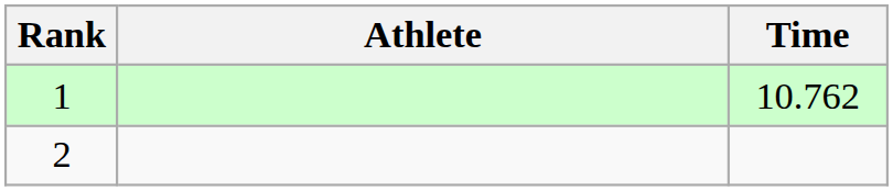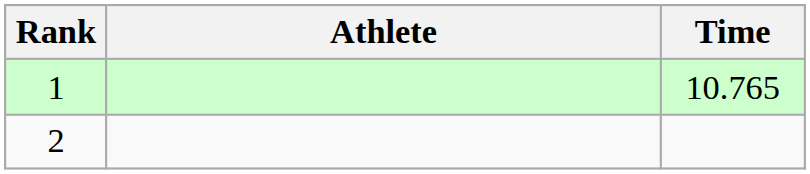1 | Time: 10.762 -> 10.765
